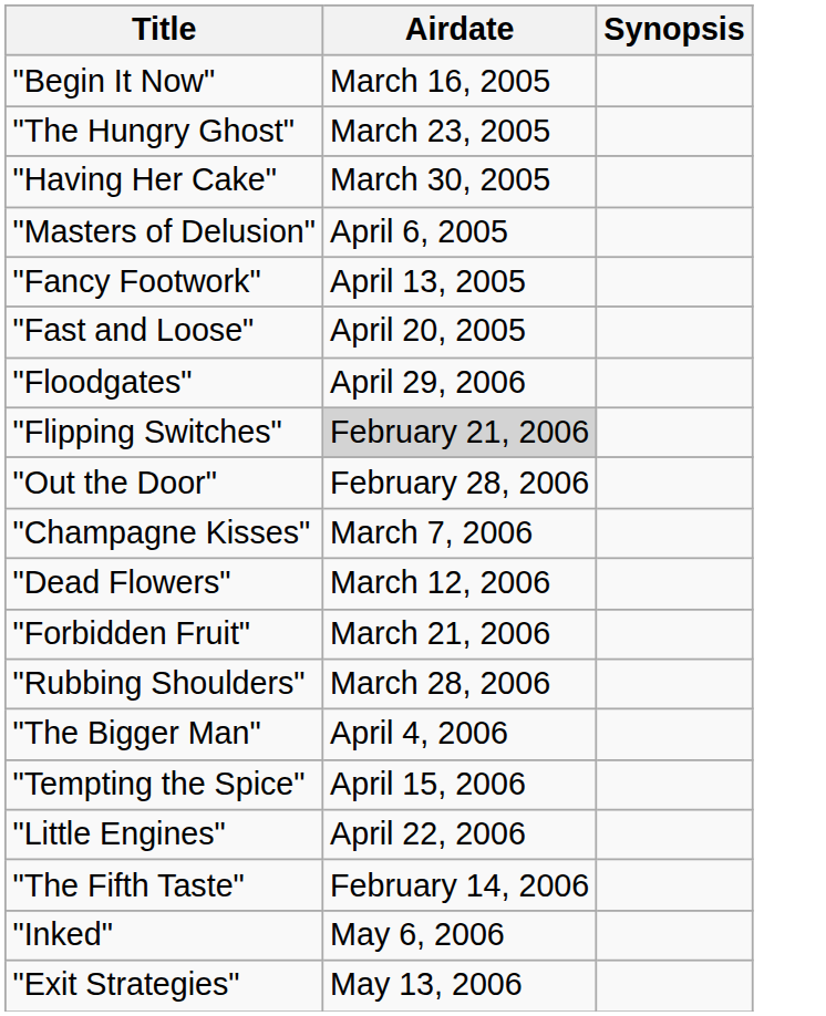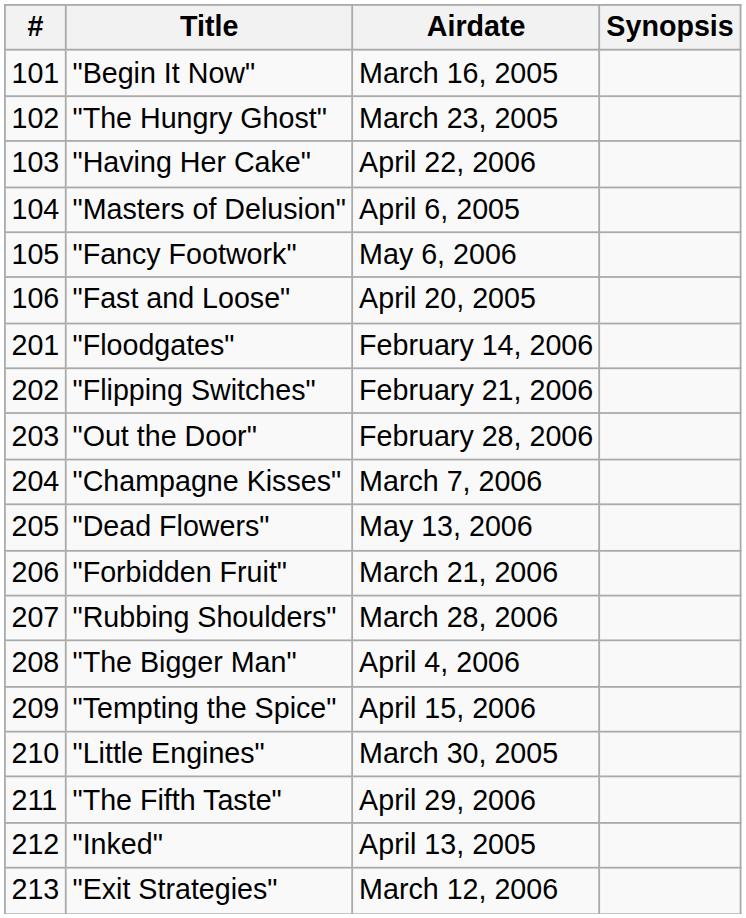+ column: # | 101 | 102 | 103 | 104 | 105 | 106 | 201 | 202 | 203 | 204 | 205 | 206 | 207 | 208 | 209 | 210 | 211 | 212 | 213
"Having Her Cake" | Airdate: March 30, 2005 -> April 22, 2006
"Fancy Footwork" | Airdate: April 13, 2005 -> May 6, 2006
"Floodgates" | Airdate: April 29, 2006 -> February 14, 2006
"Flipping Switches" | Airdate: lightgrey background -> no background
"Dead Flowers" | Airdate: March 12, 2006 -> May 13, 2006
"Little Engines" | Airdate: April 22, 2006 -> March 30, 2005
"The Fifth Taste" | Airdate: February 14, 2006 -> April 29, 2006
"Inked" | Airdate: May 6, 2006 -> April 13, 2005
"Exit Strategies" | Airdate: May 13, 2006 -> March 12, 2006
